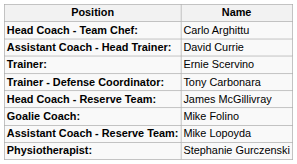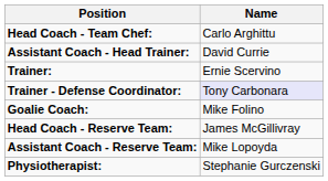Trainer - Defense Coordinator: | Name: no background -> lavender background
rows swapped: Goalie Coach: <-> Head Coach - Reserve Team:
